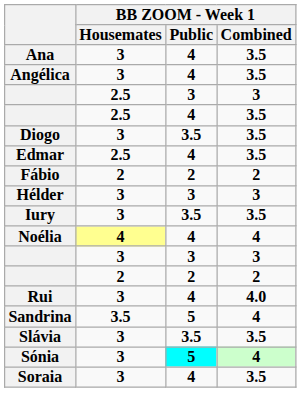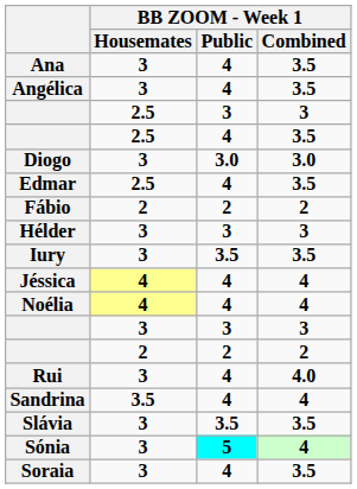Diogo | BB ZOOM - Week 1 / Public: 3.5 -> 3.0
Diogo | BB ZOOM - Week 1 / Combined: 3.5 -> 3.0
+ row: Jéssica | 4 | 4 | 4
Sandrina | BB ZOOM - Week 1 / Public: 5 -> 4
